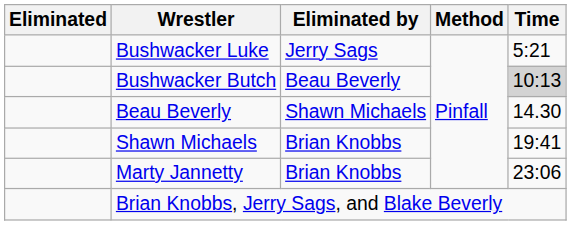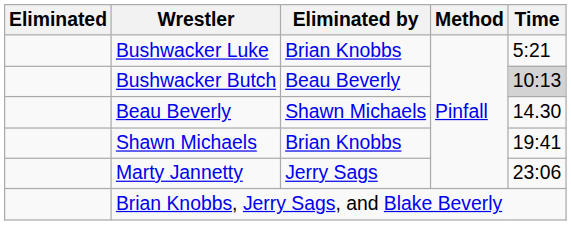Bushwacker Luke | Eliminated by: Jerry Sags -> Brian Knobbs
Marty Jannetty | Eliminated by: Brian Knobbs -> Jerry Sags
